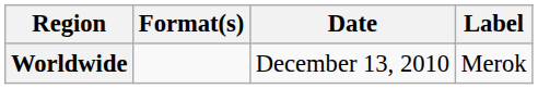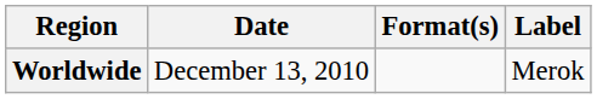columns swapped: Date <-> Format(s)
